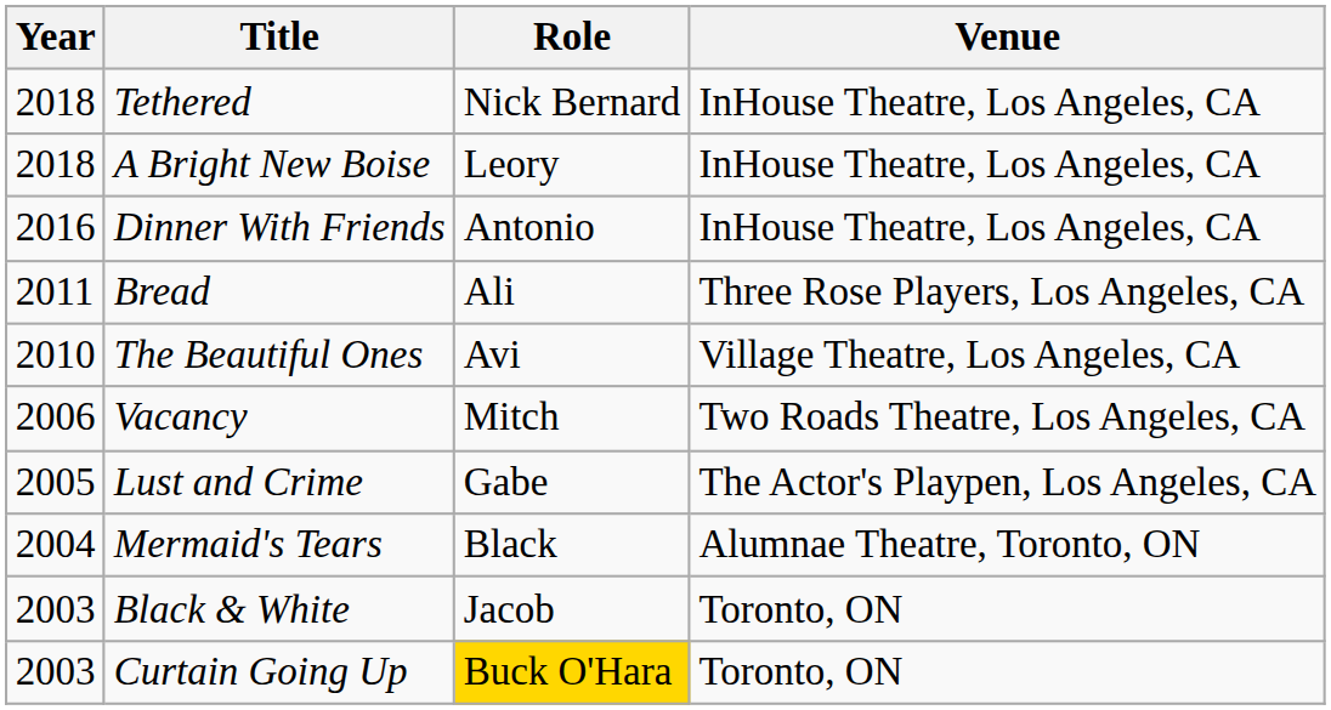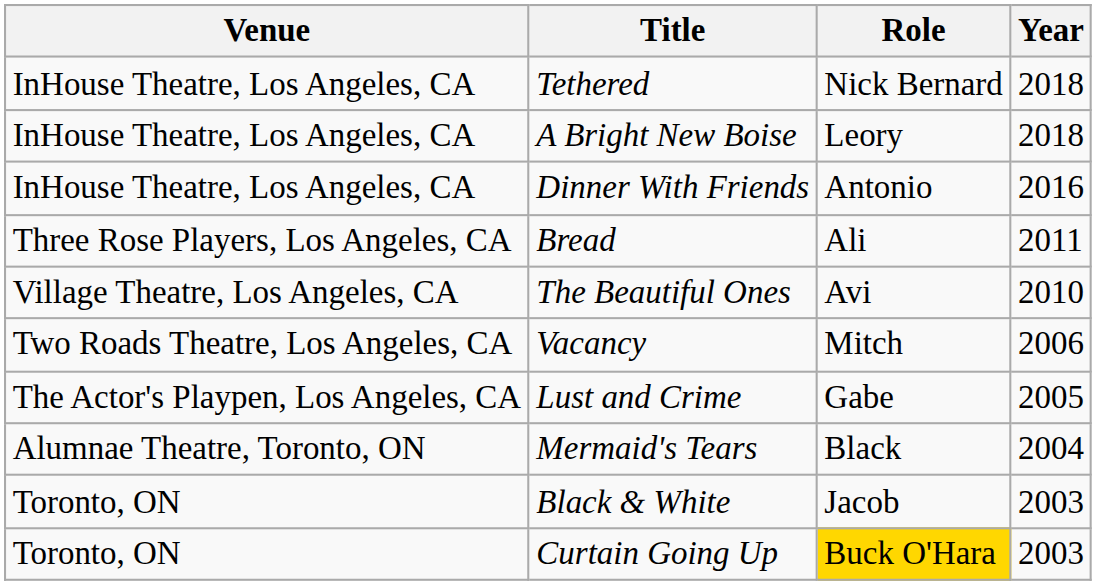columns swapped: Year <-> Venue
